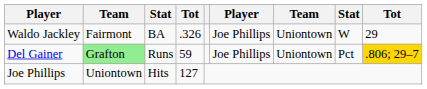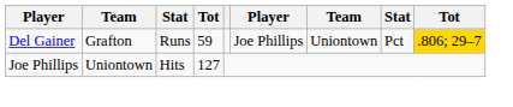- row: Waldo Jackley | Fairmont | BA | .326 | Joe Phillips | Uniontown | W | 29
Del Gainer | column 2: lightgreen background -> no background
